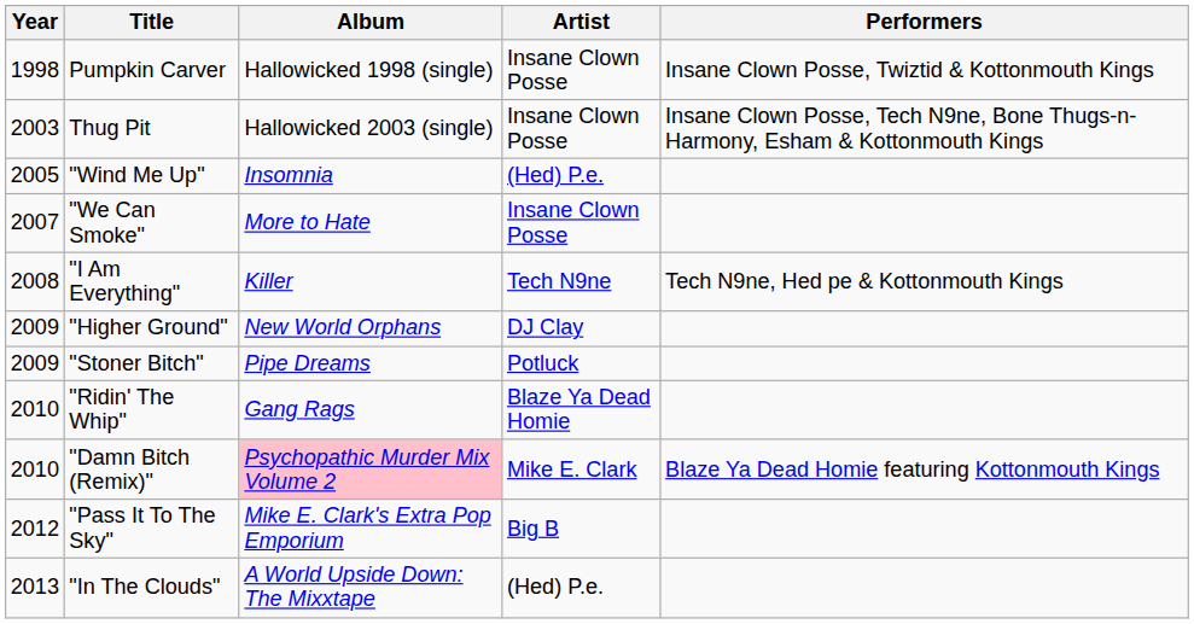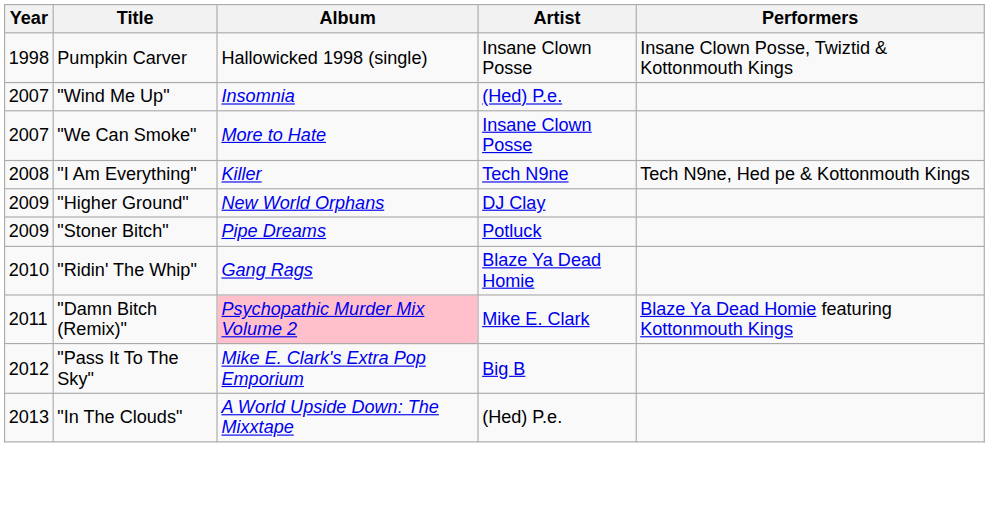- row: 2003 | Thug Pit | Hallowicked 2003 (single) | Insane Clown Posse | Insane Clown Posse, Tech N9ne, Bone Thugs-n-Harmony, Esham & Kottonmouth Kings
"Wind Me Up" | Year: 2005 -> 2007
"Damn Bitch (Remix)" | Year: 2010 -> 2011
